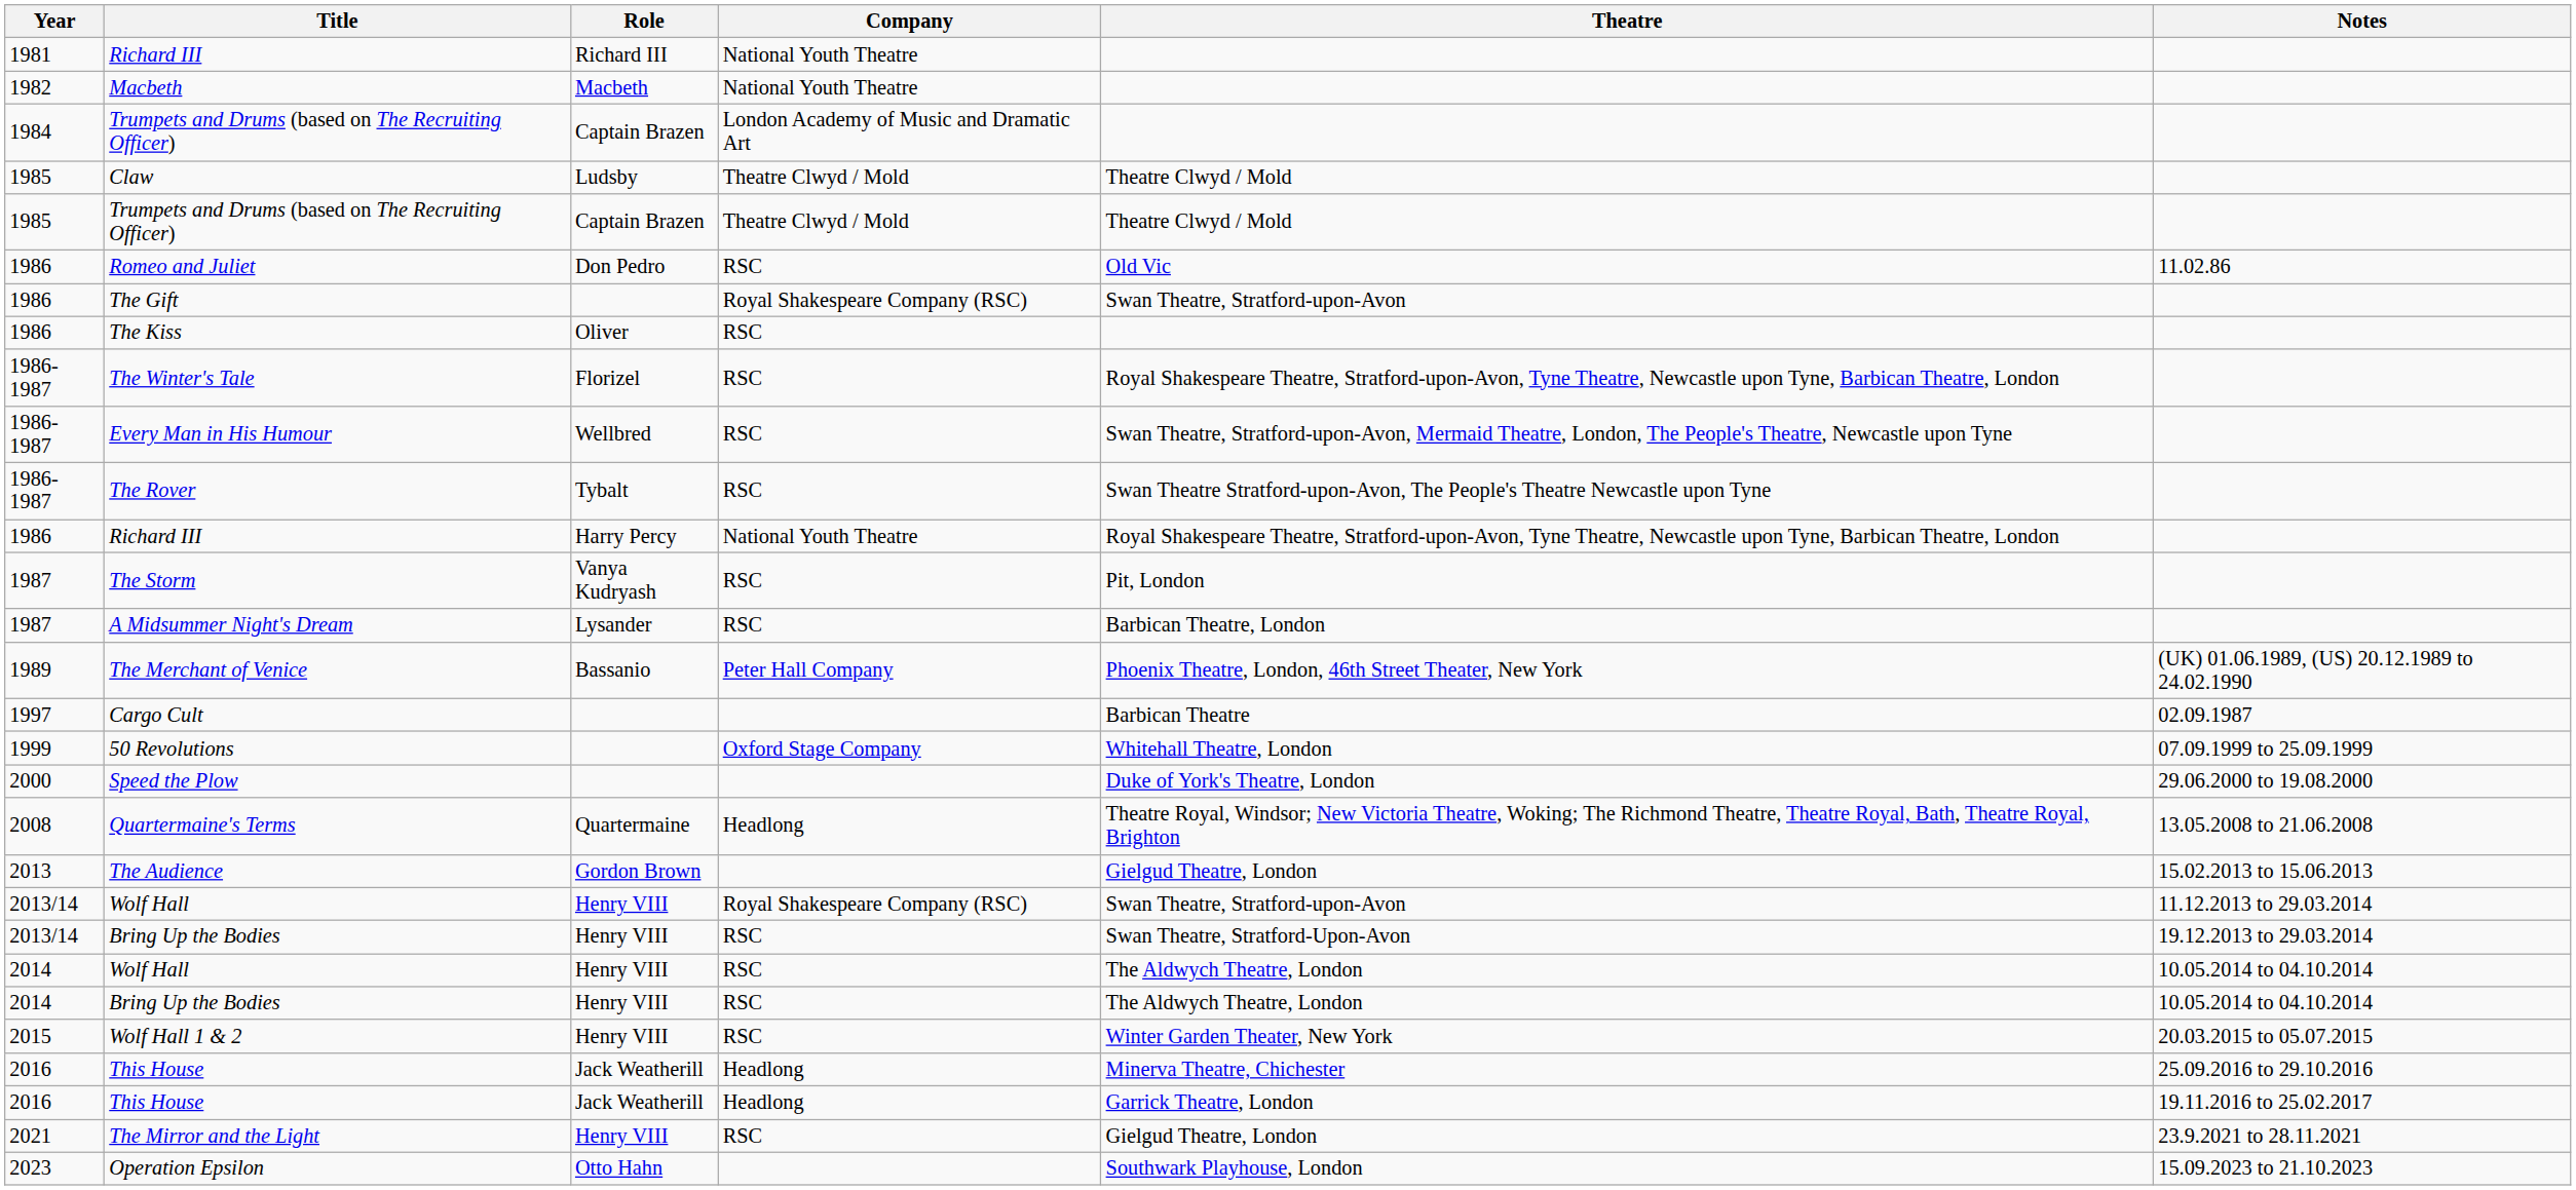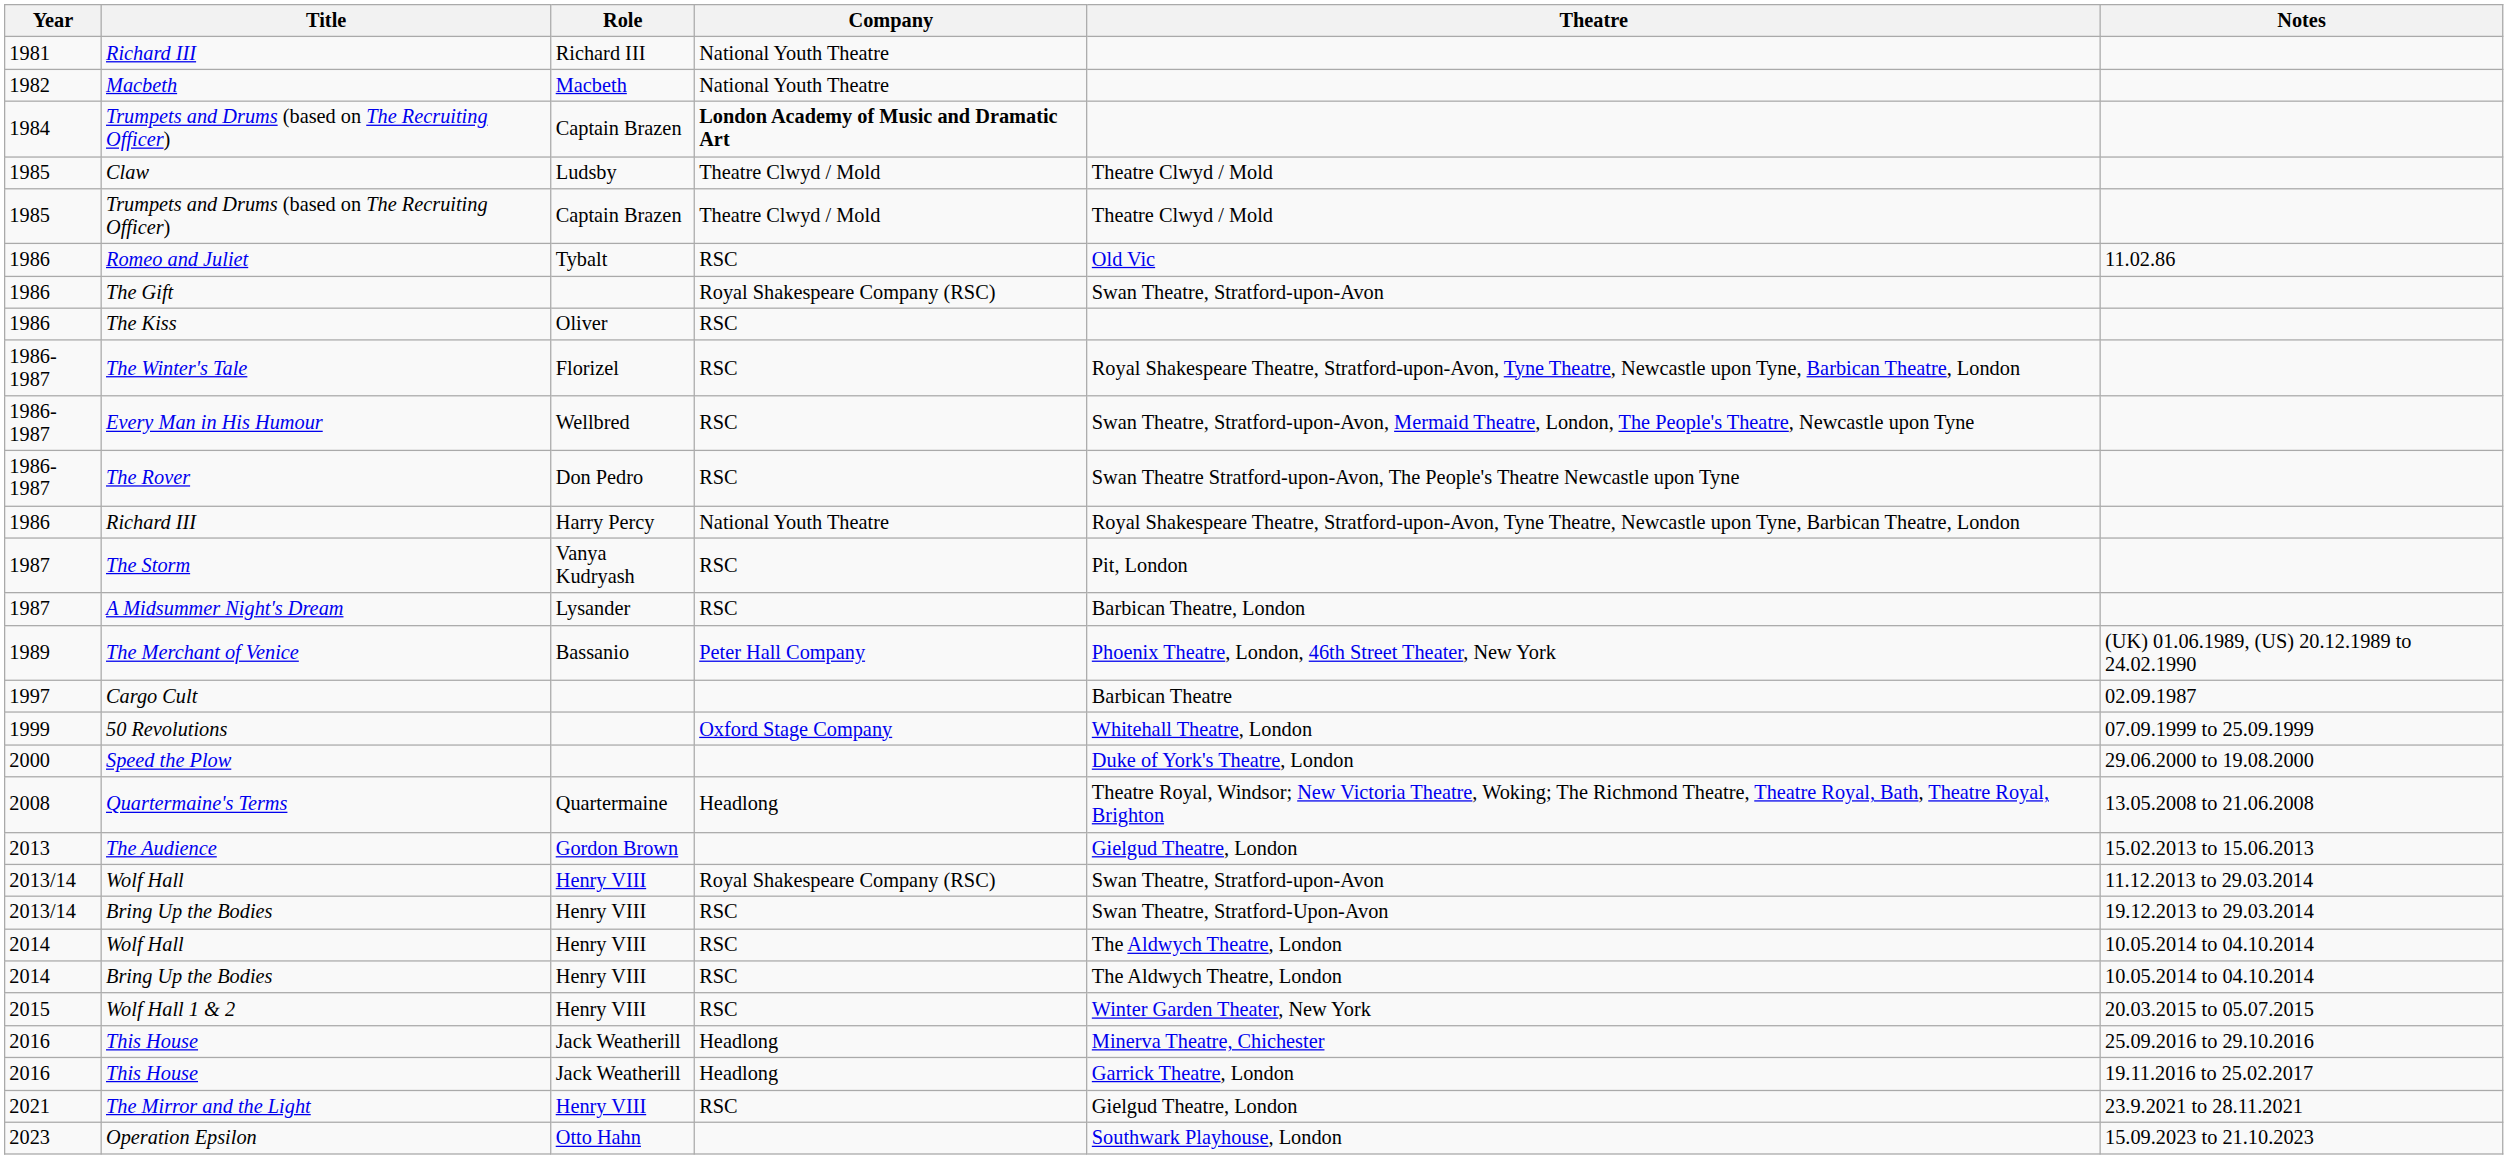1984 / Trumpets and Drums (based on The Recruiting Officer) | Company: normal -> bold
Romeo and Juliet | Role: Don Pedro -> Tybalt
The Rover | Role: Tybalt -> Don Pedro
